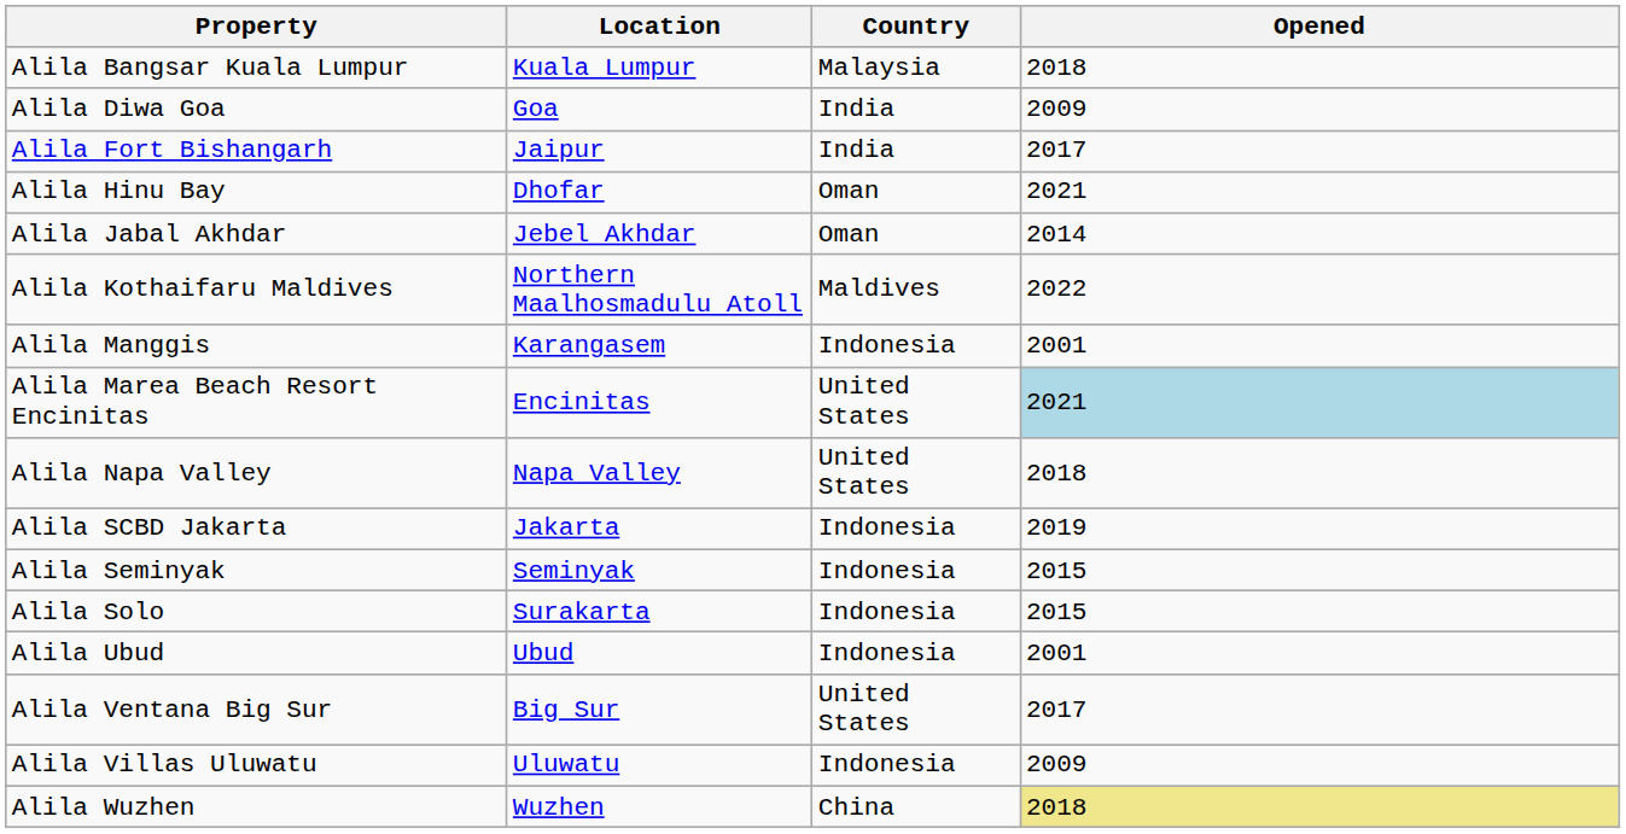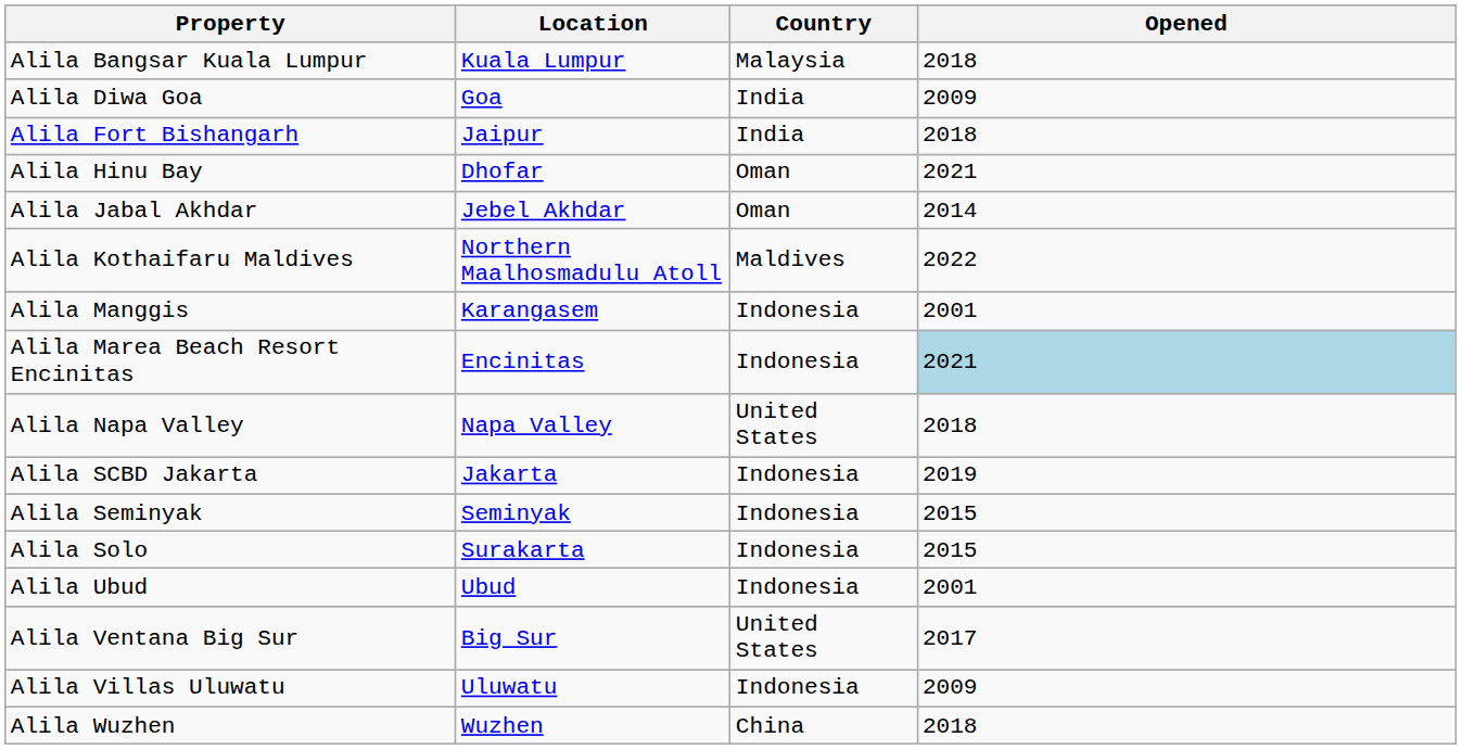Alila Fort Bishangarh | Opened: 2017 -> 2018
Alila Marea Beach Resort Encinitas | Country: United States -> Indonesia
Alila Wuzhen | Opened: khaki background -> no background
